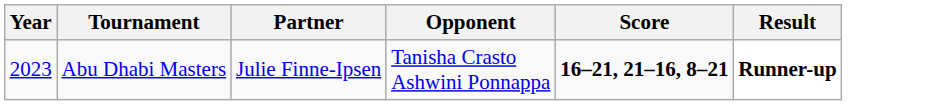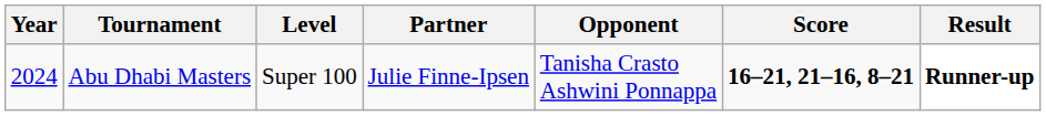+ column: Level | Super 100
Abu Dhabi Masters | Year: 2023 -> 2024
